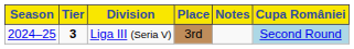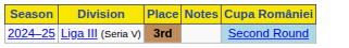- column: Tier | 3
Liga III (Seria V) | Place: normal -> bold
